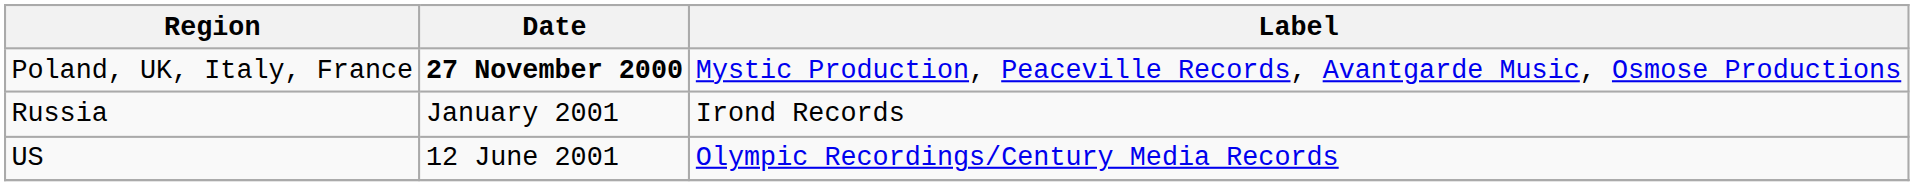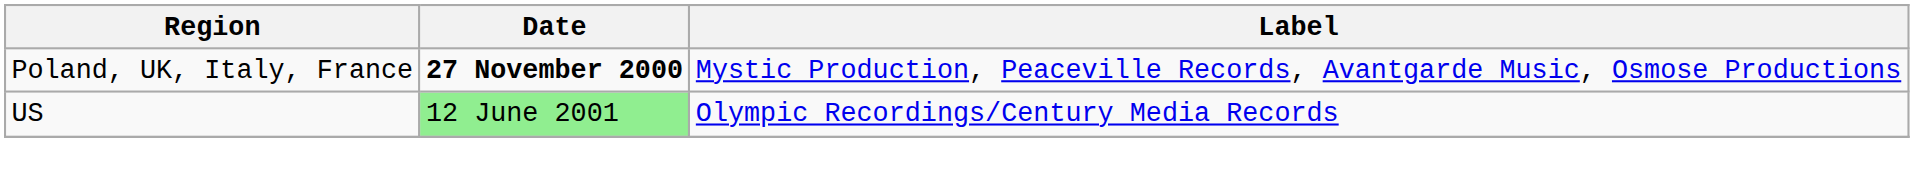- row: Russia | January 2001 | Irond Records
US | Date: no background -> lightgreen background
